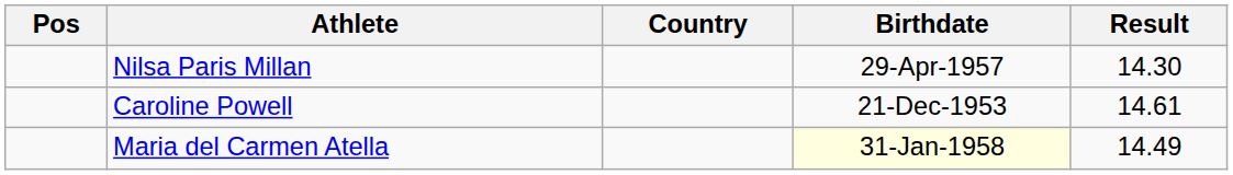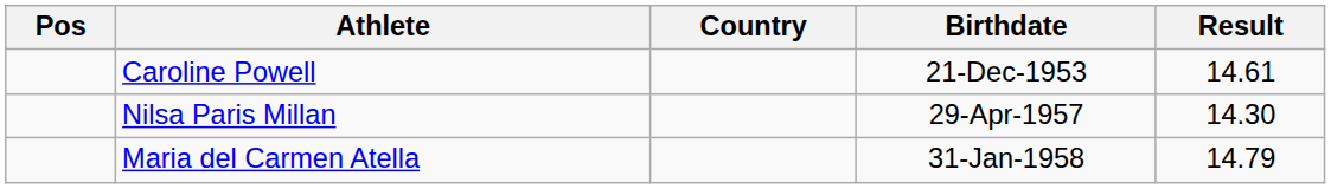rows swapped: Nilsa Paris Millan <-> Caroline Powell
Maria del Carmen Atella | Birthdate: lightyellow background -> no background
Maria del Carmen Atella | Result: 14.49 -> 14.79
